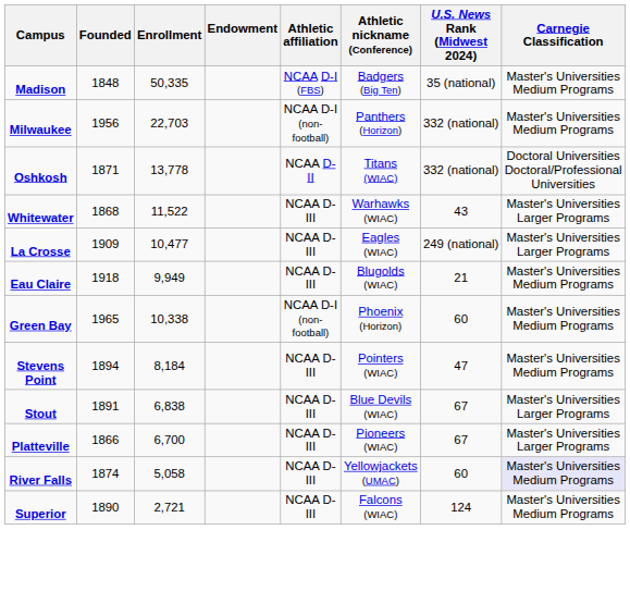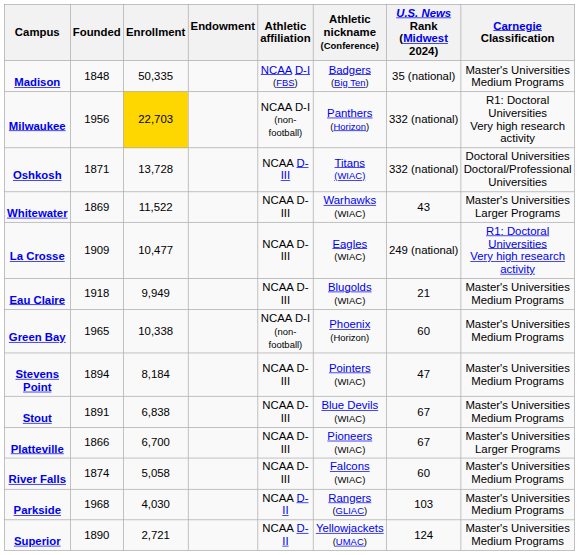Milwaukee | Enrollment: no background -> gold background
Milwaukee | Carnegie Classification: Master's Universities Medium Programs -> R1: Doctoral Universities Very high research activity
Oshkosh | Enrollment: 13,778 -> 13,728
Oshkosh | Athletic affiliation: NCAA D-II -> NCAA D-III
Whitewater | Founded: 1868 -> 1869
La Crosse | Carnegie Classification: Master's Universities Larger Programs -> R1: Doctoral Universities Very high research activity
Stout | Carnegie Classification: Master's Universities Larger Programs -> Master's Universities Medium Programs
River Falls | Athletic nickname (Conference): Yellowjackets (UMAC) -> Falcons (WIAC)
River Falls | Carnegie Classification: lavender background -> no background
+ row: Parkside | 1968 | 4,030 | NCAA D-II | Rangers (GLIAC) | 103 | Master's Universities Medium Programs
Superior | Athletic affiliation: NCAA D-III -> NCAA D-II
Superior | Athletic nickname (Conference): Falcons (WIAC) -> Yellowjackets (UMAC)
